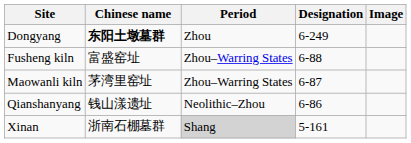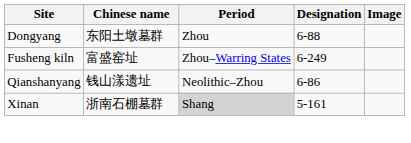Dongyang | Chinese name: bold -> normal
Dongyang | Designation: 6-249 -> 6-88
Fusheng kiln | Designation: 6-88 -> 6-249
- row: Maowanli kiln | 茅湾里窑址 | Zhou–Warring States | 6-87
